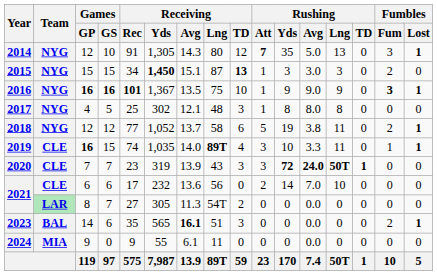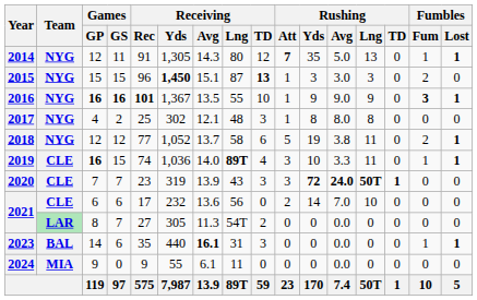2014 | Games / GS: 10 -> 11
2014 | Fumbles / Fum: 3 -> 1
2015 | Receiving / Rec: 34 -> 96
2016 | Receiving / Lng: 75 -> 55
2017 | Games / GS: 5 -> 2
2019 | Receiving / Yds: 1,035 -> 1,036
2023 | Receiving / Yds: 565 -> 440
2023 | Receiving / Lng: 51 -> 31
2023 | Fumbles / Fum: 2 -> 1
